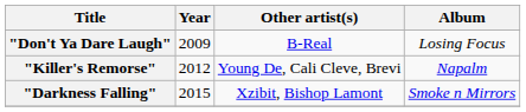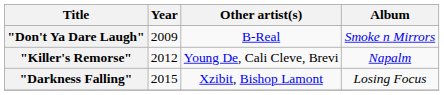"Don't Ya Dare Laugh" | Album: Losing Focus -> Smoke n Mirrors
"Darkness Falling" | Album: Smoke n Mirrors -> Losing Focus
